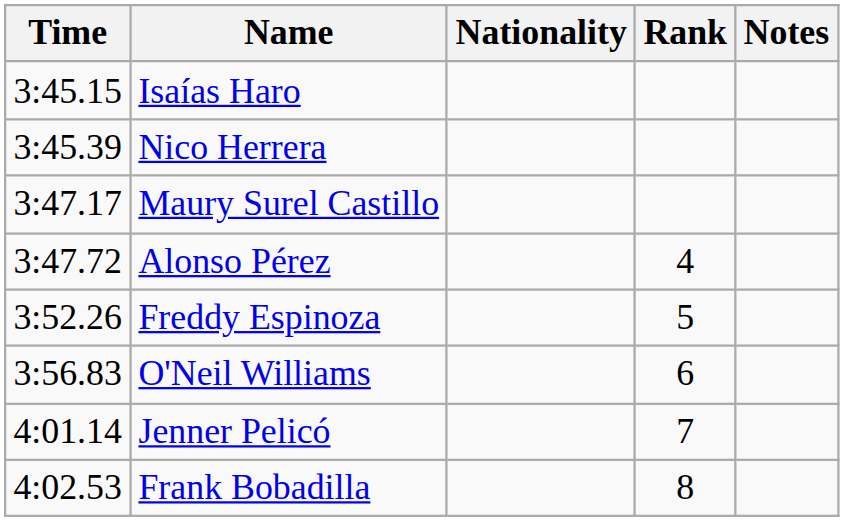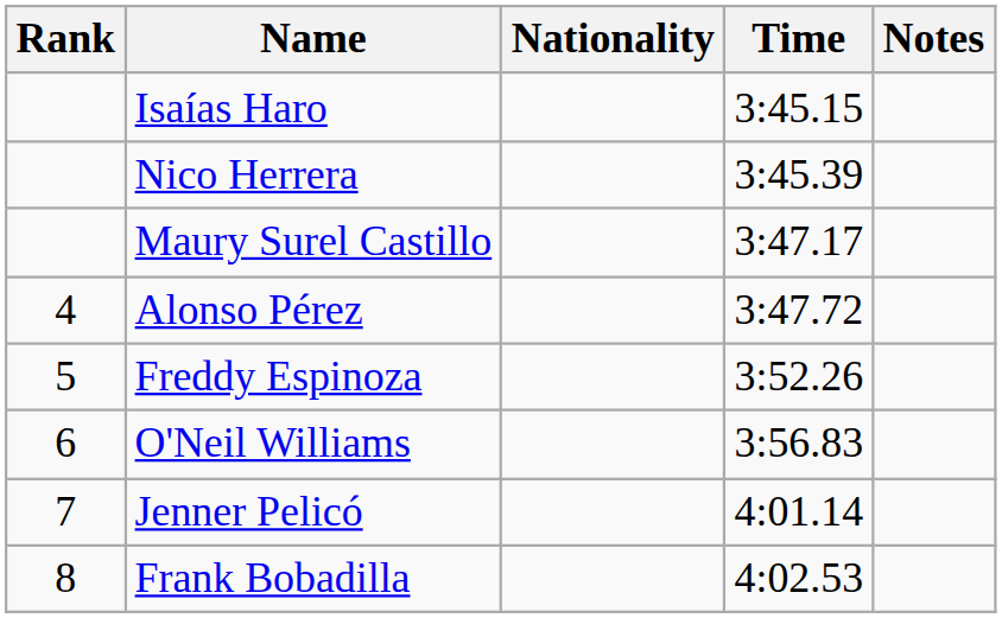columns swapped: Rank <-> Time
